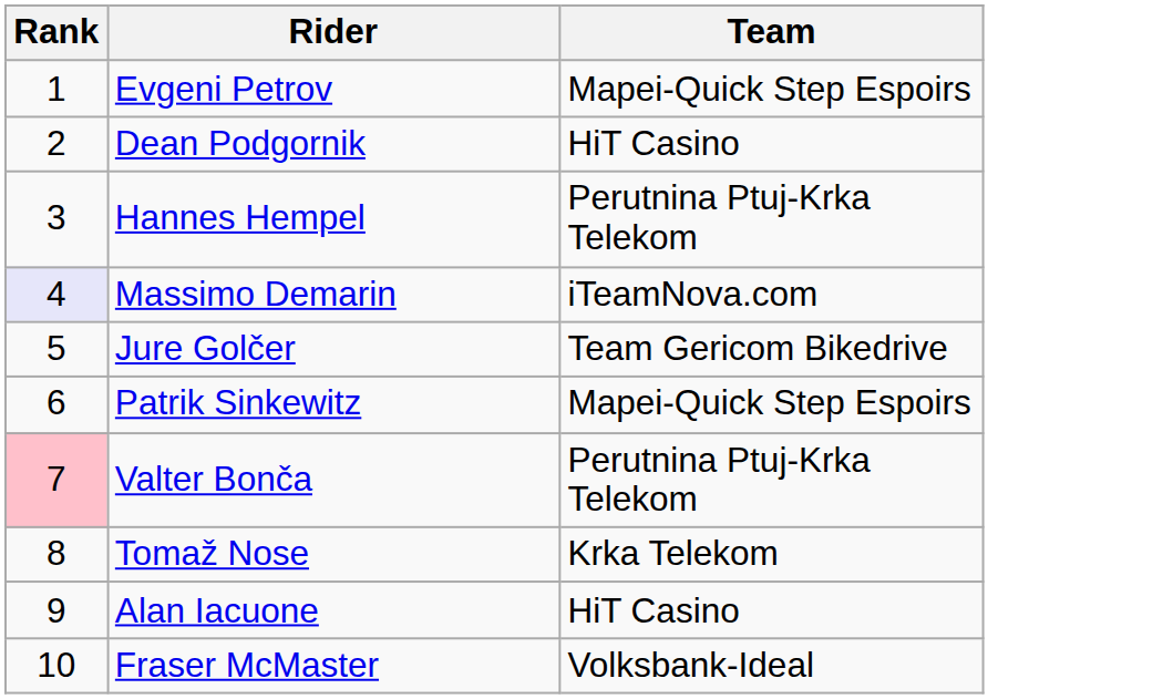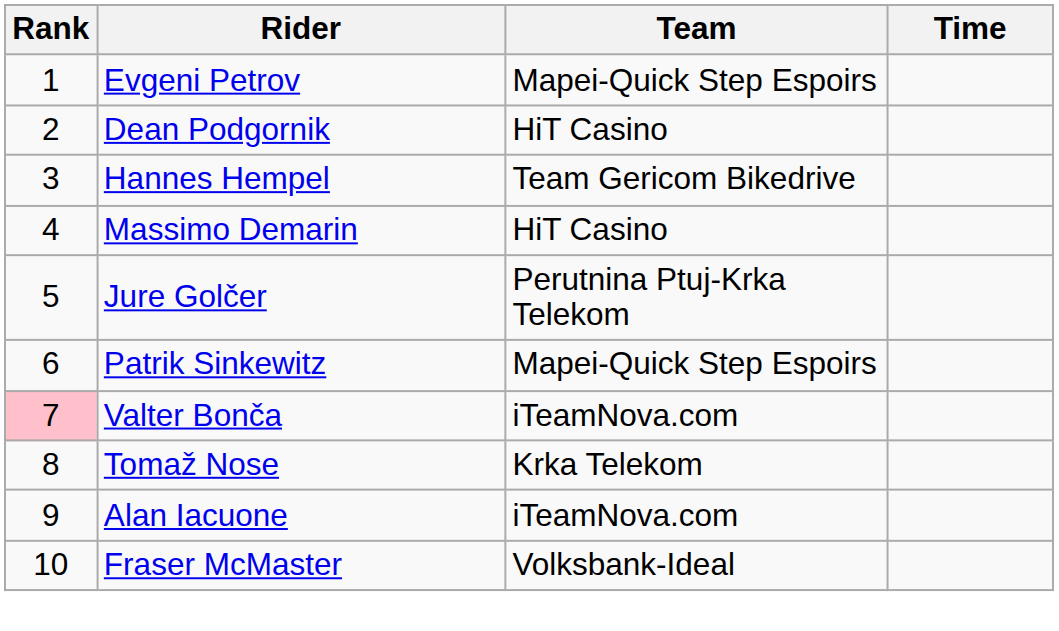+ column: Time
Hannes Hempel | Team: Perutnina Ptuj-Krka Telekom -> Team Gericom Bikedrive
Massimo Demarin | Rank: lavender background -> no background
Massimo Demarin | Team: iTeamNova.com -> HiT Casino
Jure Golčer | Team: Team Gericom Bikedrive -> Perutnina Ptuj-Krka Telekom
Valter Bonča | Team: Perutnina Ptuj-Krka Telekom -> iTeamNova.com
Alan Iacuone | Team: HiT Casino -> iTeamNova.com
